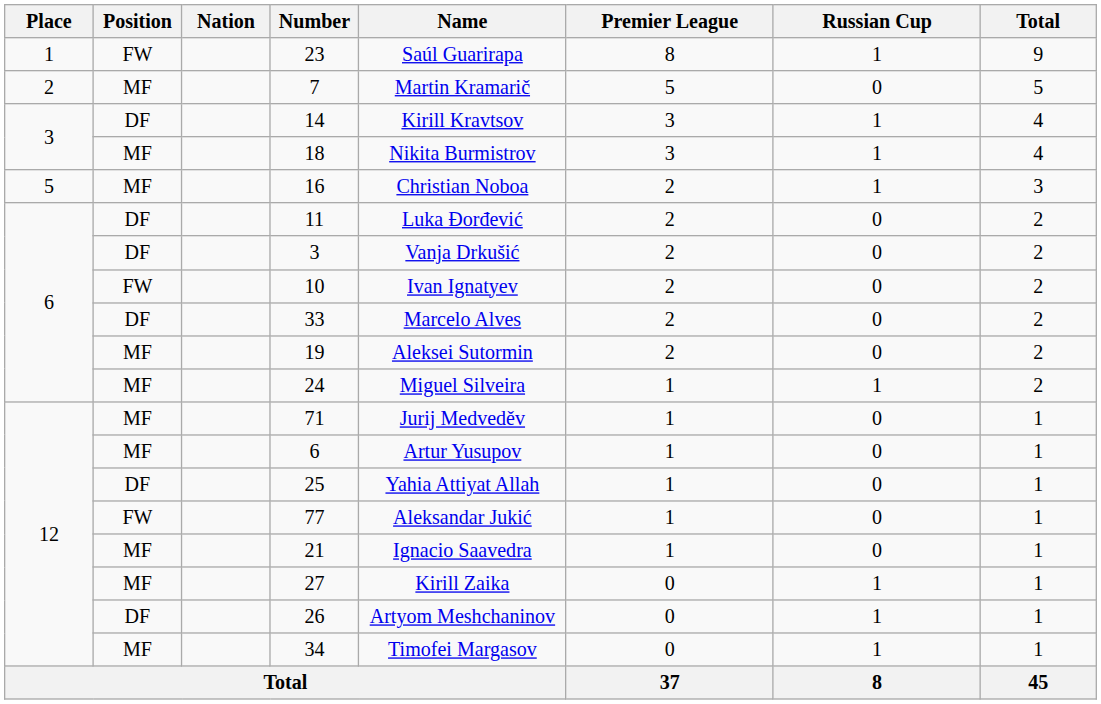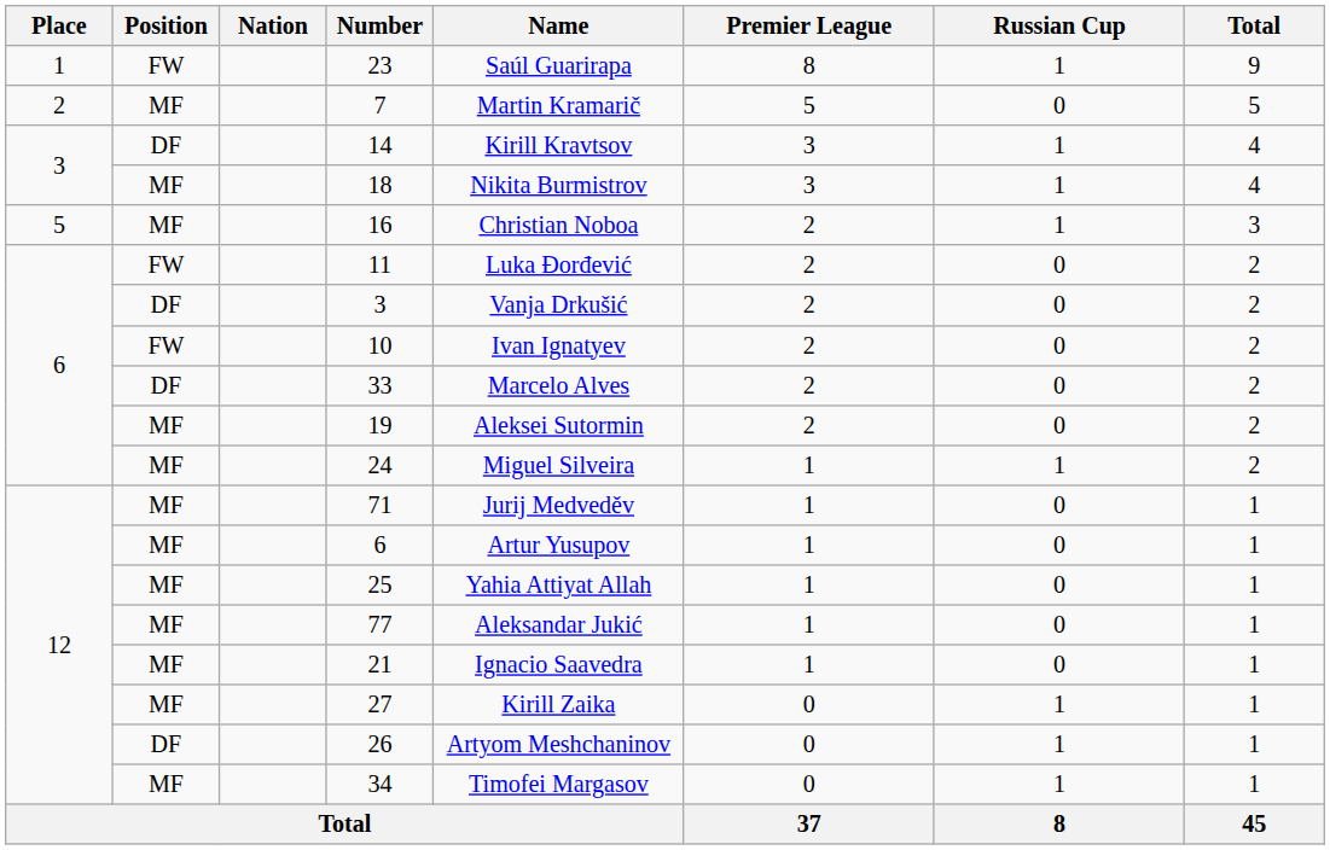11 | Position: DF -> FW
25 | Position: DF -> MF
77 | Position: FW -> MF
